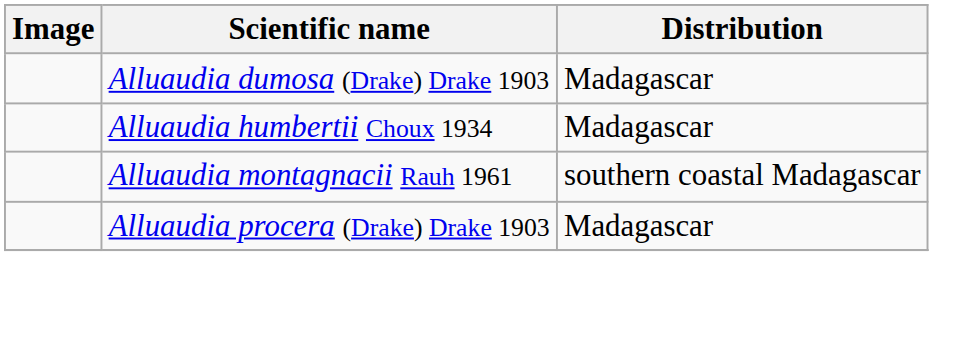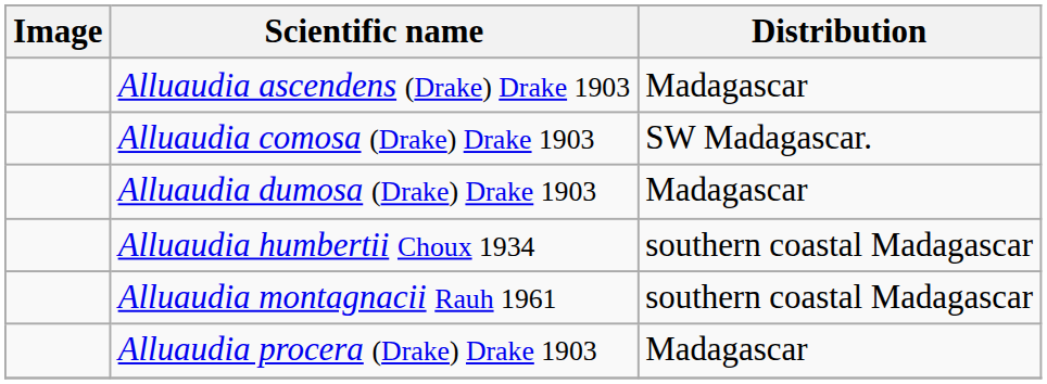+ row: Alluaudia ascendens (Drake) Drake 1903 | Madagascar
+ row: Alluaudia comosa (Drake) Drake 1903 | SW Madagascar.
Alluaudia humbertii Choux 1934 | Distribution: Madagascar -> southern coastal Madagascar
